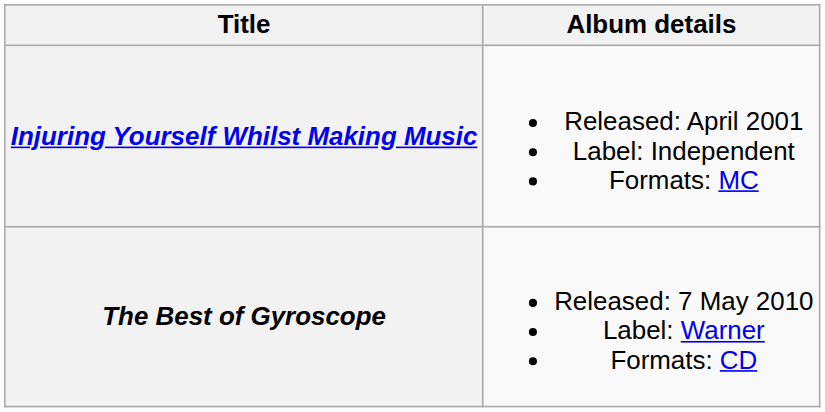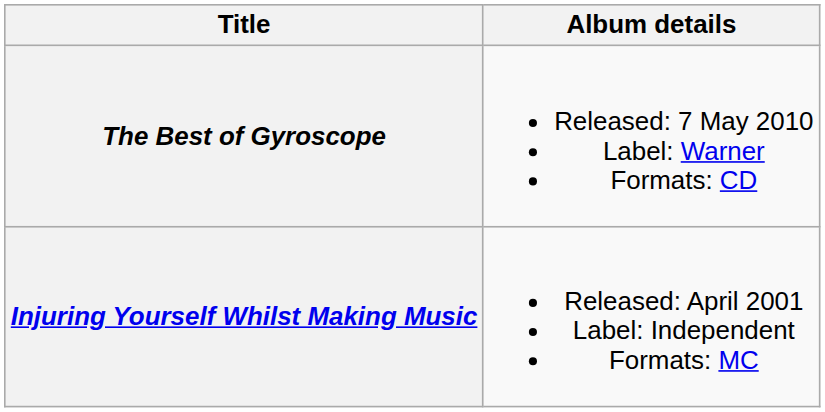rows swapped: Injuring Yourself Whilst Making Music <-> The Best of Gyroscope
